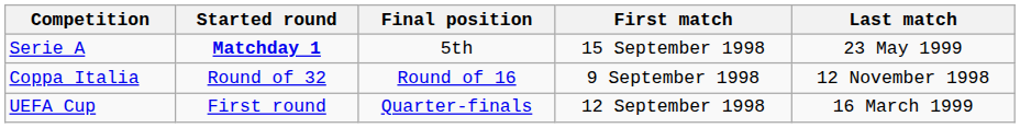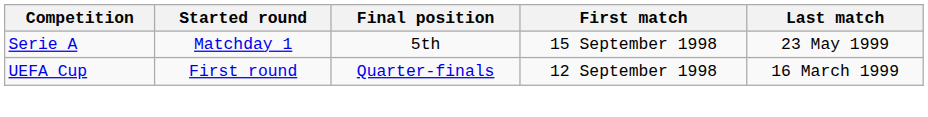Serie A | Started round: bold -> normal
- row: Coppa Italia | Round of 32 | Round of 16 | 9 September 1998 | 12 November 1998
